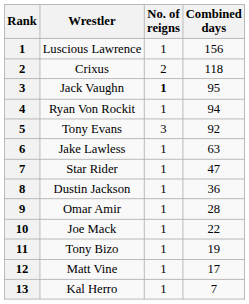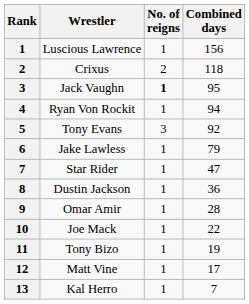Jake Lawless | Combined days: 63 -> 79
